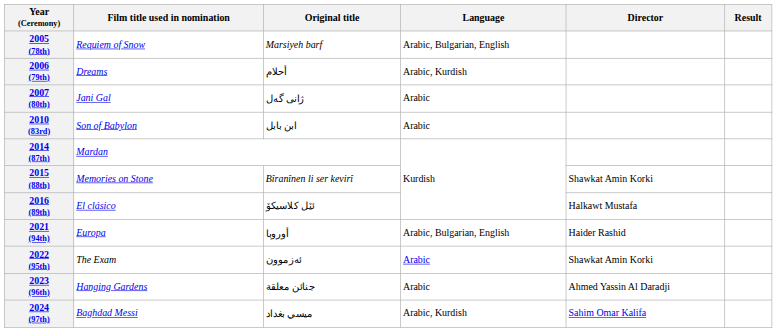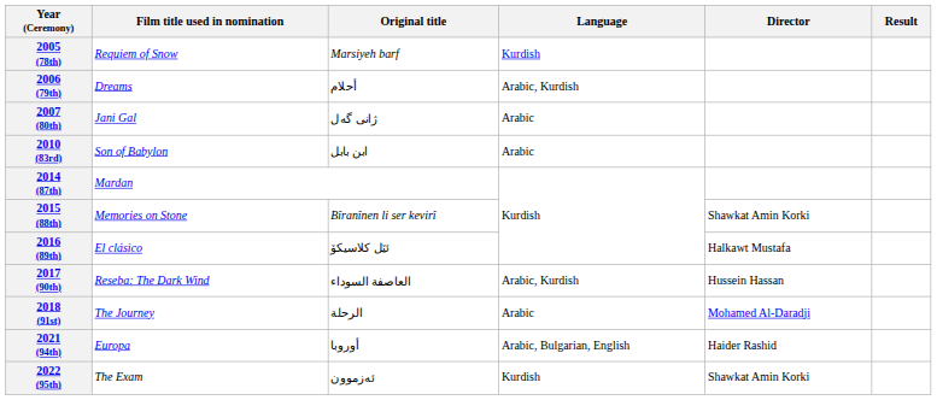2005 (78th) | Language: Arabic, Bulgarian, English -> Kurdish
+ row: 2017 (90th) | Reseba: The Dark Wind | العاصفة السوداء | Arabic, Kurdish | Hussein Hassan
+ row: 2018 (91st) | The Journey | الرحلة | Arabic | Mohamed Al-Daradji
2022 (95th) | Language: Arabic -> Kurdish
- row: 2023 (96th) | Hanging Gardens | جنائن معلقة | Arabic | Ahmed Yassin Al Daradji
- row: 2024 (97th) | Baghdad Messi | ميسي بغداد | Arabic, Kurdish | Sahim Omar Kalifa
